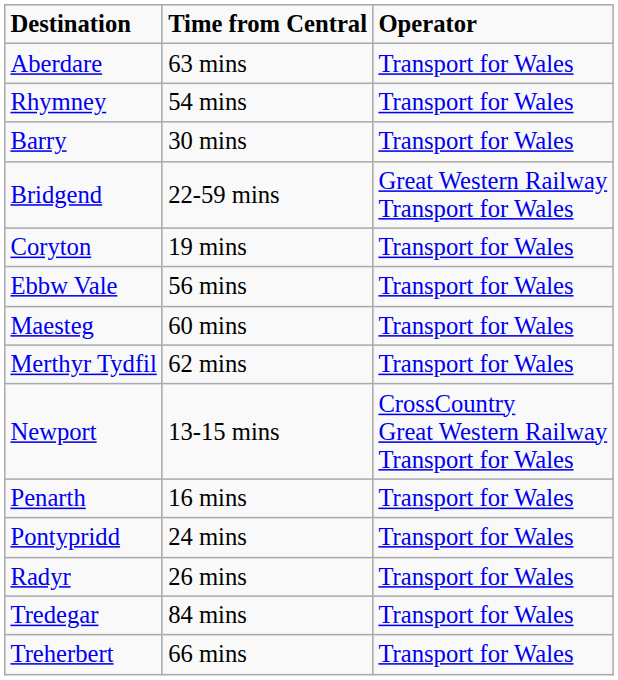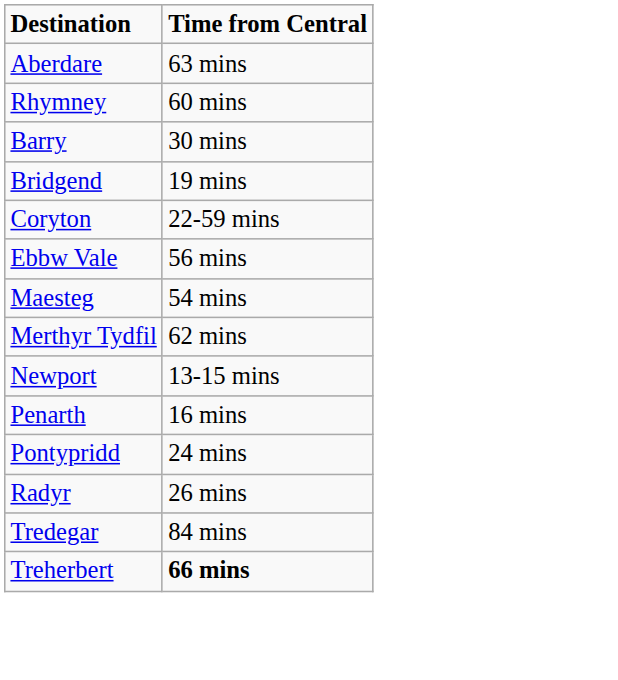- column: Operator | Transport for Wales | Transport for Wales | Transport for Wales | Great Western Railway Transport for Wales | Transport for Wales | Transport for Wales | Transport for Wales | Transport for Wales | CrossCountry Great Western Railway Transport for Wales | Transport for Wales | Transport for Wales | Transport for Wales | Transport for Wales | Transport for Wales
Rhymney | Time from Central: 54 mins -> 60 mins
Bridgend | Time from Central: 22-59 mins -> 19 mins
Coryton | Time from Central: 19 mins -> 22-59 mins
Maesteg | Time from Central: 60 mins -> 54 mins
Treherbert | Time from Central: normal -> bold
